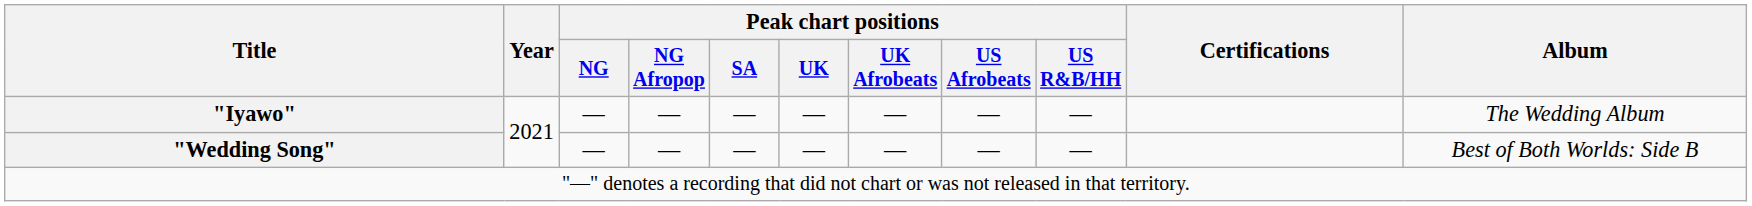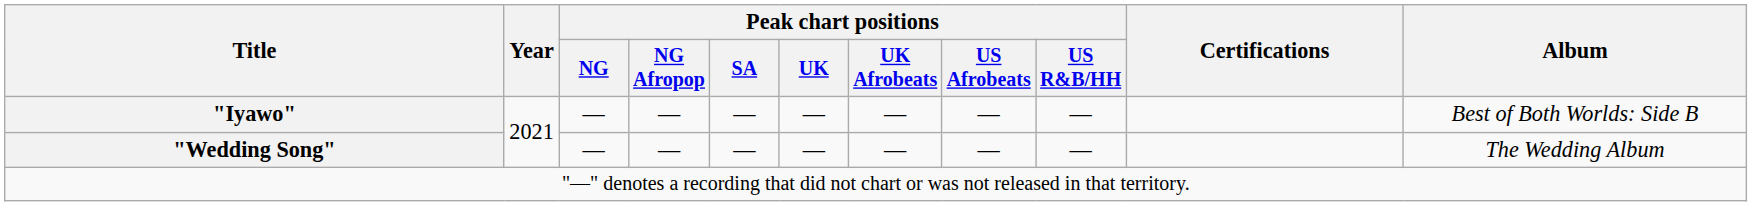"Iyawo" | Album: The Wedding Album -> Best of Both Worlds: Side B
"Wedding Song" | Album: Best of Both Worlds: Side B -> The Wedding Album
